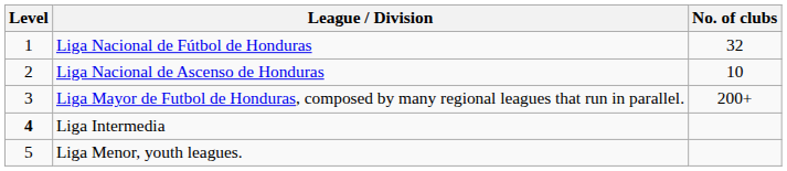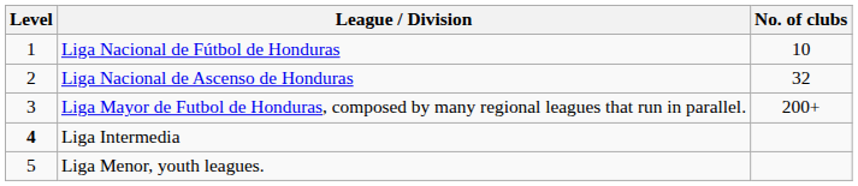Liga Nacional de Fútbol de Honduras | No. of clubs: 32 -> 10
Liga Nacional de Ascenso de Honduras | No. of clubs: 10 -> 32
